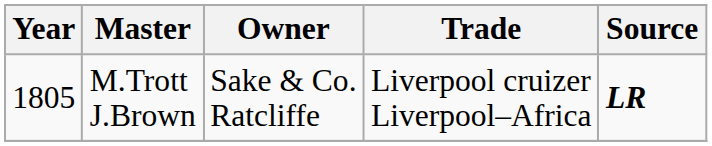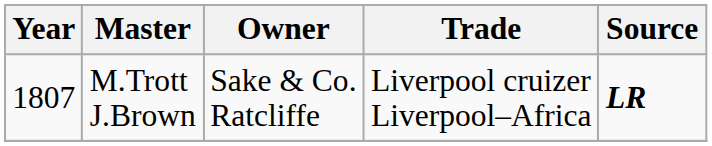M.Trott J.Brown | Year: 1805 -> 1807
